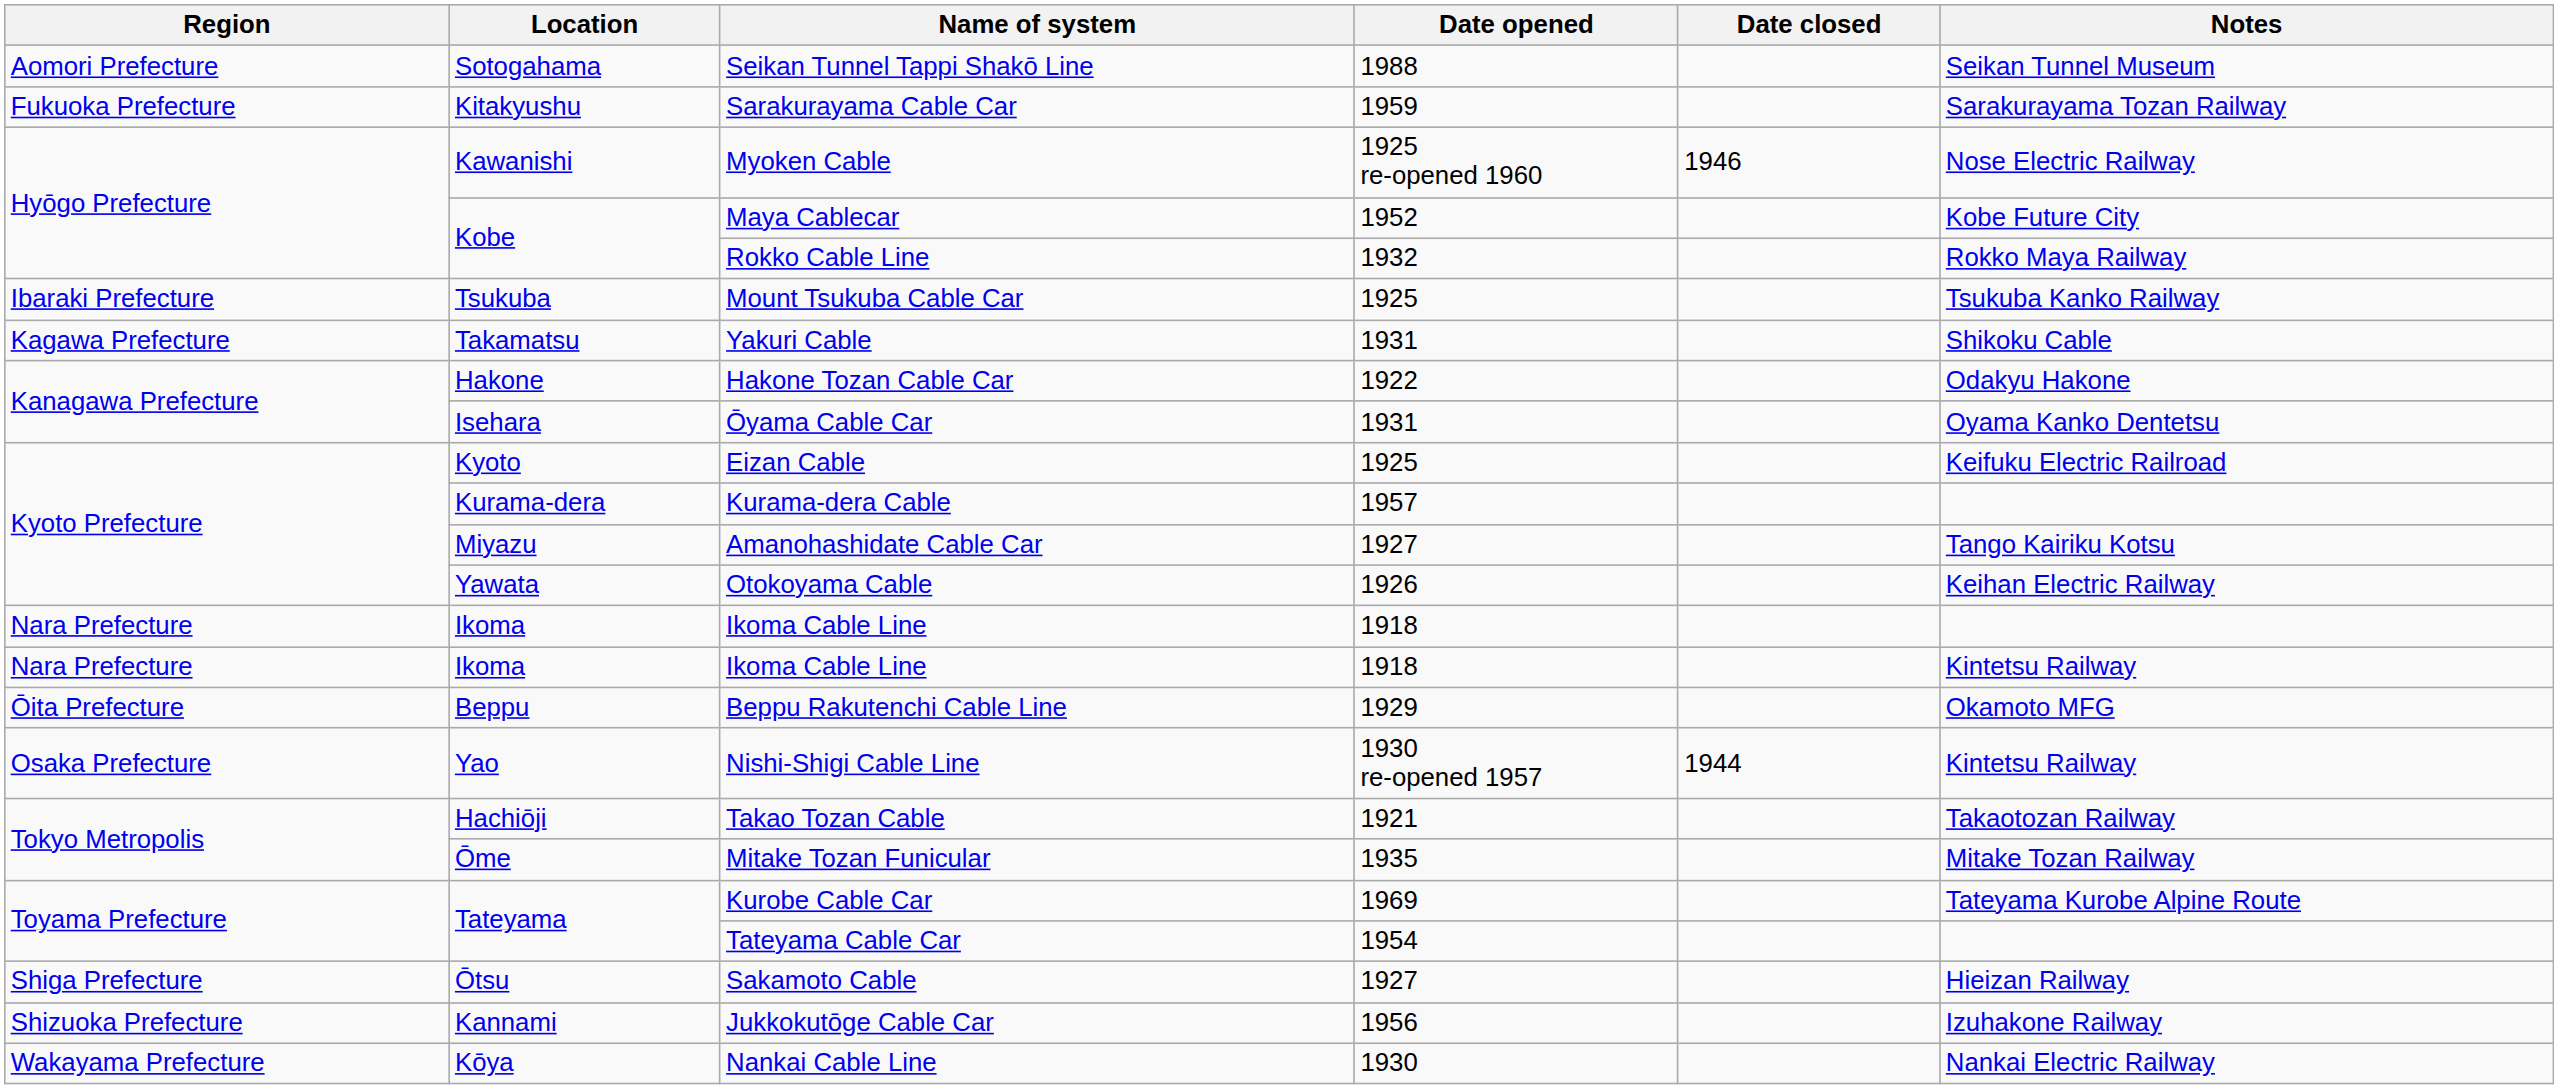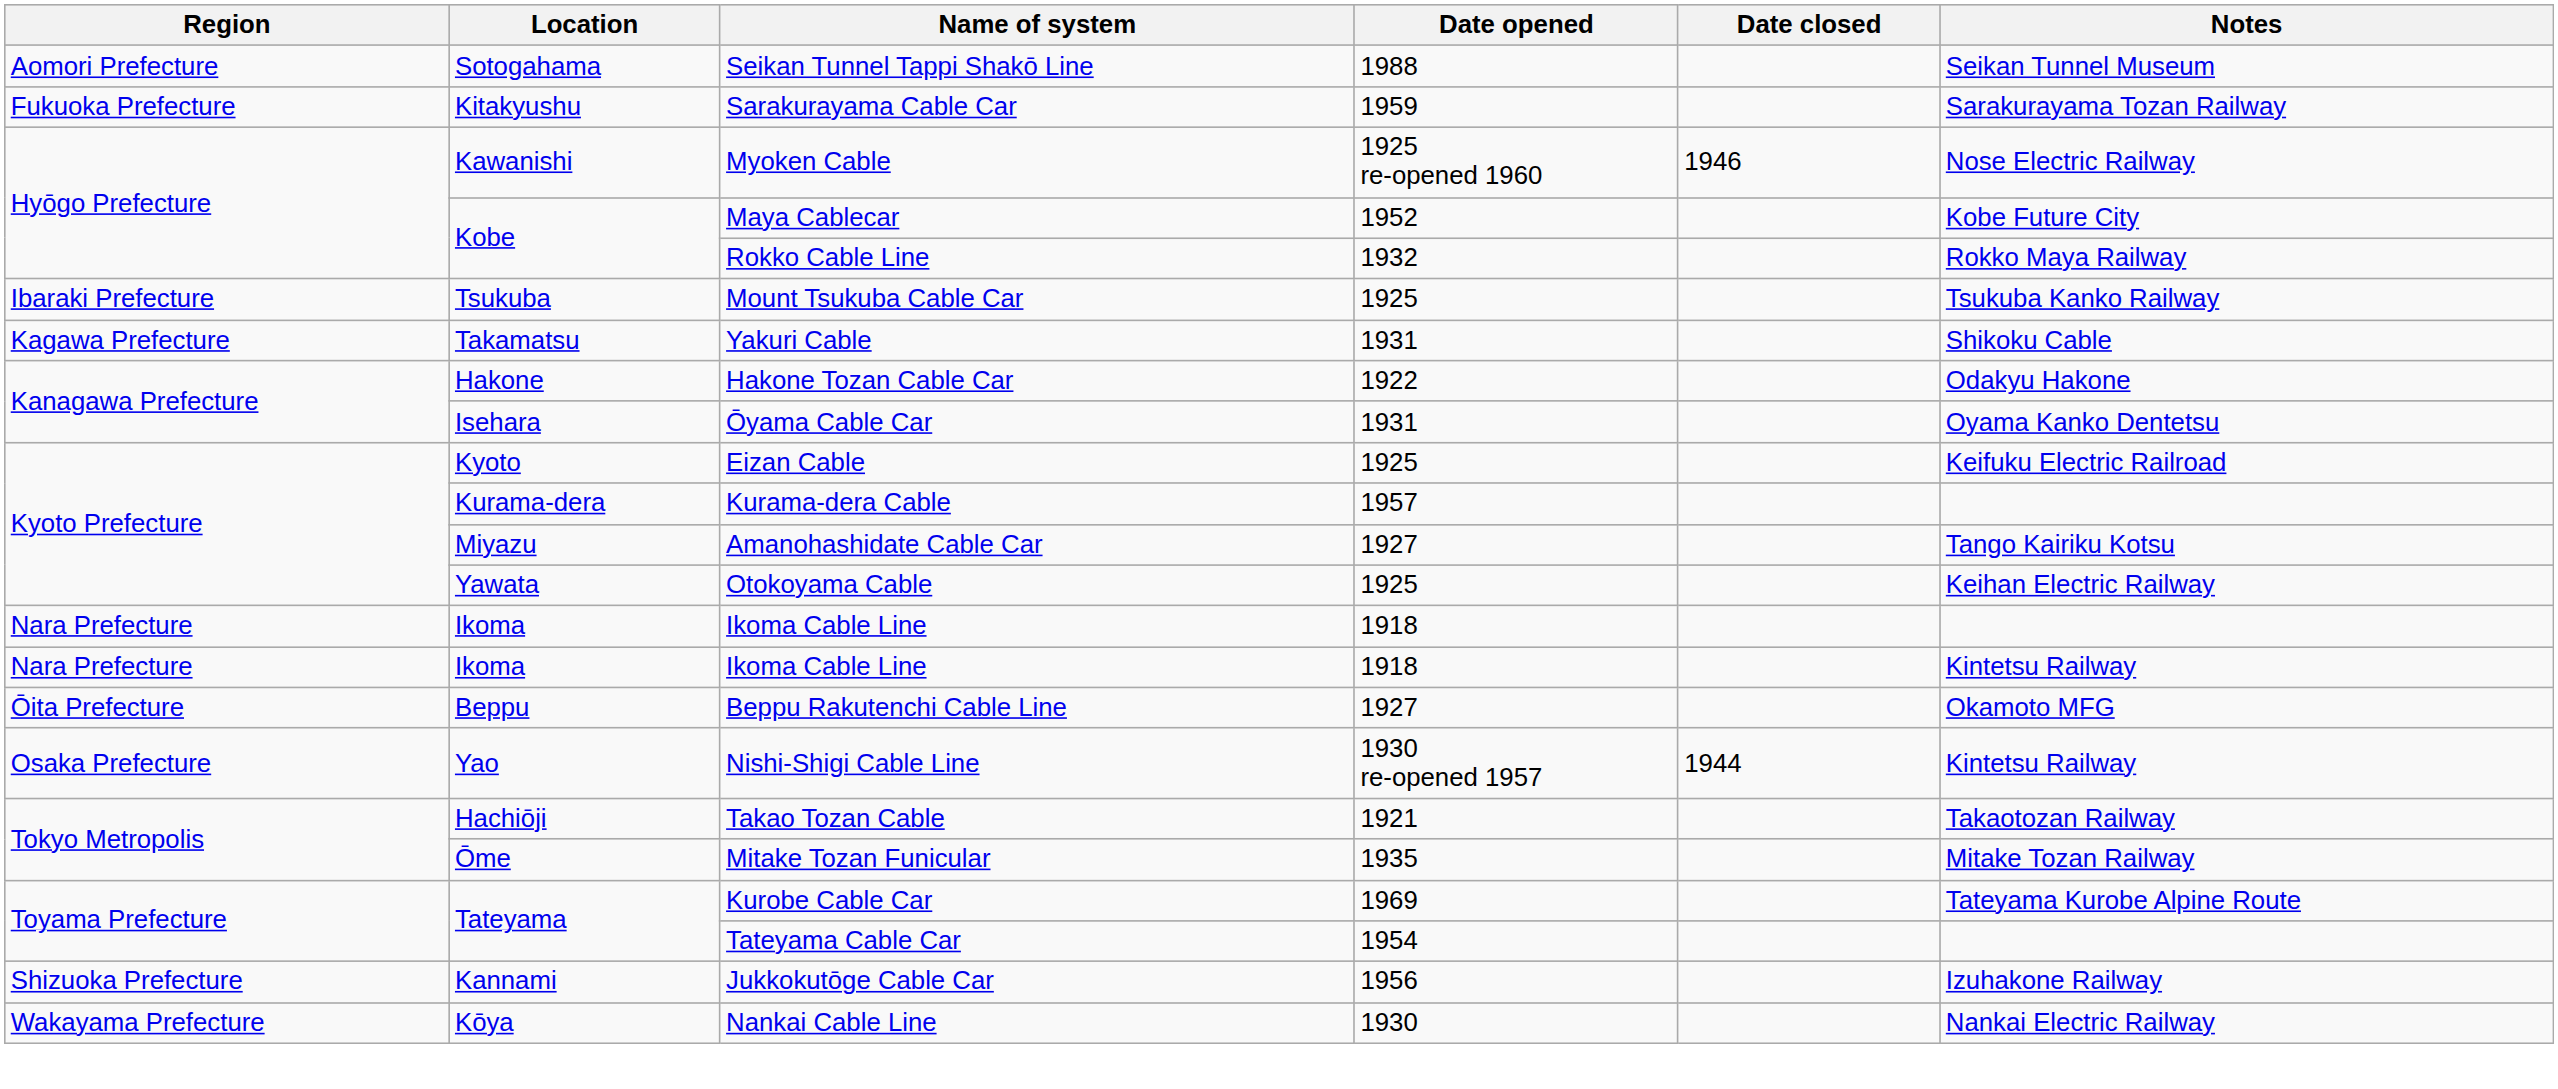Otokoyama Cable | Date opened: 1926 -> 1925
Beppu Rakutenchi Cable Line | Date opened: 1929 -> 1927
- row: Shiga Prefecture | Ōtsu | Sakamoto Cable | 1927 | Hieizan Railway
